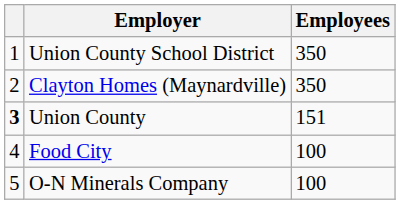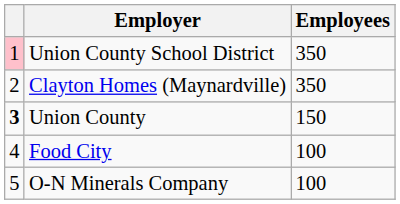Union County School District | column 1: no background -> pink background
Union County | Employees: 151 -> 150
